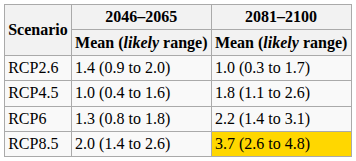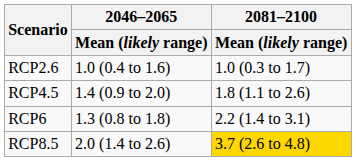RCP2.6 | 2046–2065 / Mean (likely range): 1.4 (0.9 to 2.0) -> 1.0 (0.4 to 1.6)
RCP4.5 | 2046–2065 / Mean (likely range): 1.0 (0.4 to 1.6) -> 1.4 (0.9 to 2.0)
